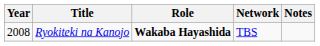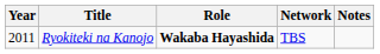Ryokiteki na Kanojo | Year: 2008 -> 2011
